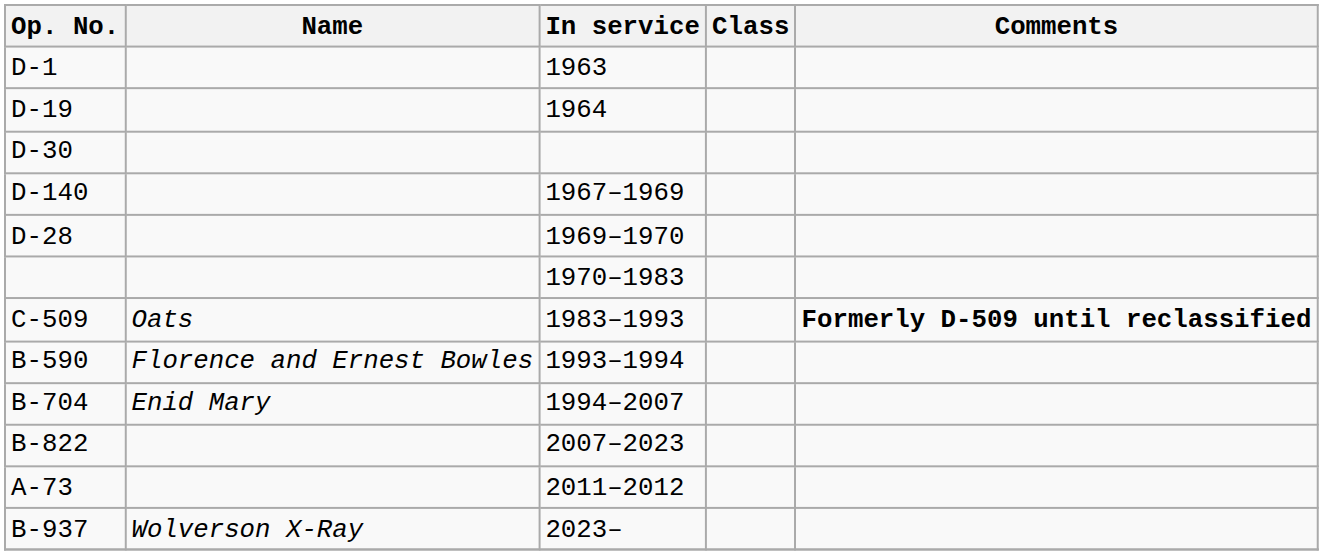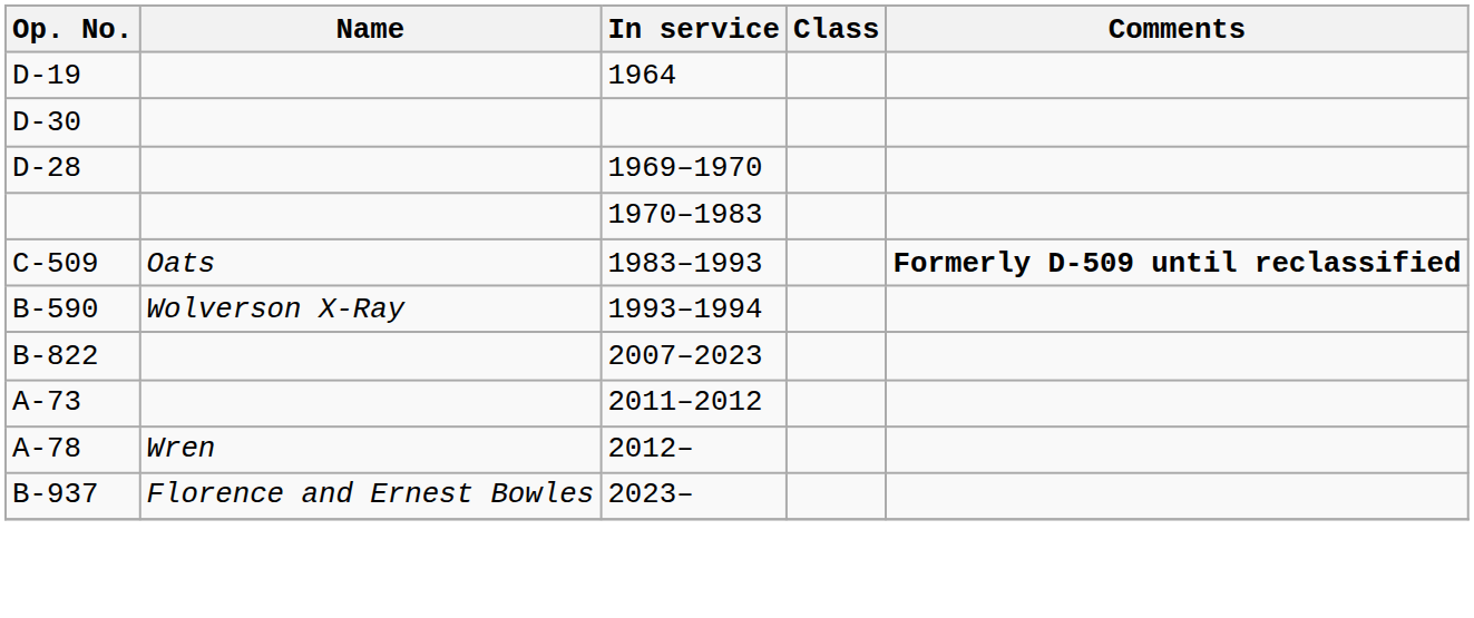- row: D-1 | 1963
- row: D-140 | 1967–1969
B-590 | Name: Florence and Ernest Bowles -> Wolverson X-Ray
- row: B-704 | Enid Mary | 1994–2007
+ row: A-78 | Wren | 2012–
B-937 | Name: Wolverson X-Ray -> Florence and Ernest Bowles
